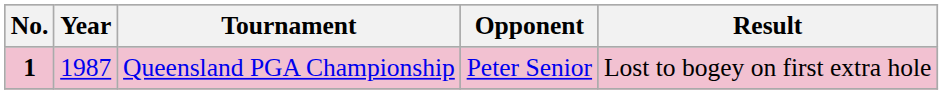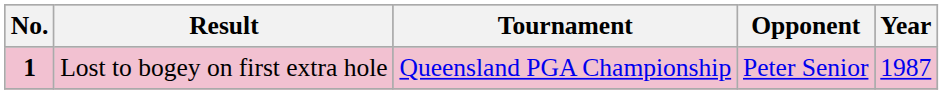columns swapped: Year <-> Result
